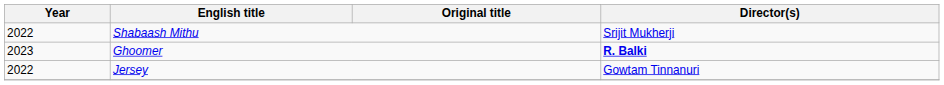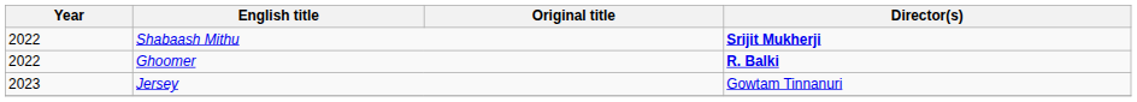Shabaash Mithu | Director(s): normal -> bold
Ghoomer | Year: 2023 -> 2022
Jersey | Year: 2022 -> 2023
